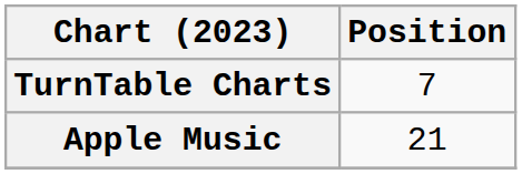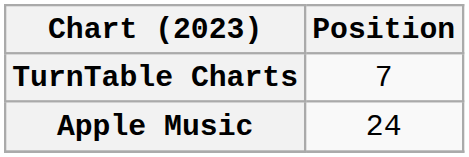Apple Music | Position: 21 -> 24
